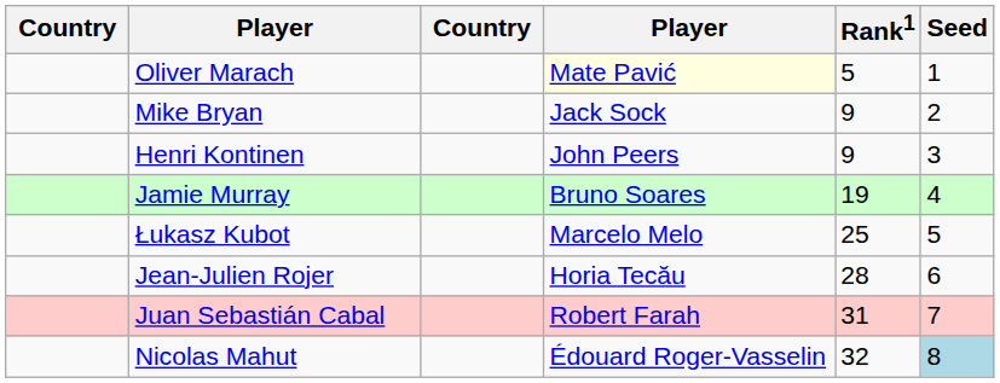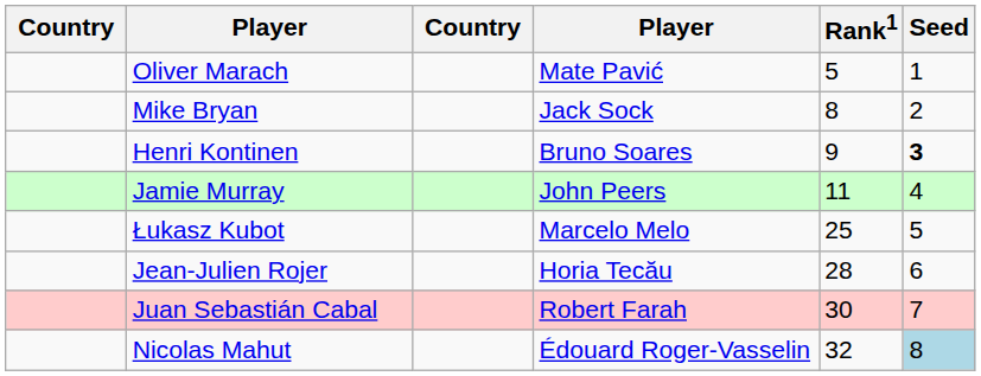Oliver Marach | column 4: lightyellow background -> no background
Mike Bryan | Rank1: 9 -> 8
Henri Kontinen | column 4: John Peers -> Bruno Soares
Henri Kontinen | Seed: normal -> bold
Jamie Murray | column 4: Bruno Soares -> John Peers
Jamie Murray | Rank1: 19 -> 11
Juan Sebastián Cabal | Rank1: 31 -> 30
